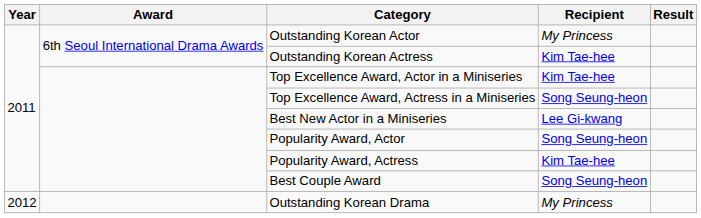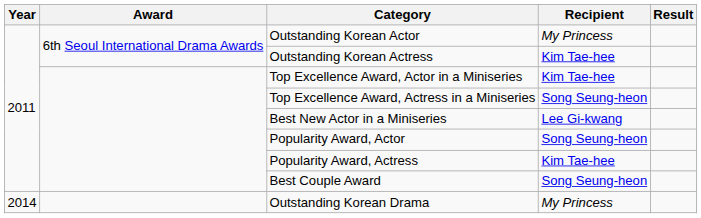Outstanding Korean Drama | Year: 2012 -> 2014
